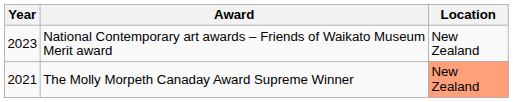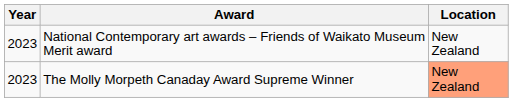The Molly Morpeth Canaday Award Supreme Winner | Year: 2021 -> 2023
